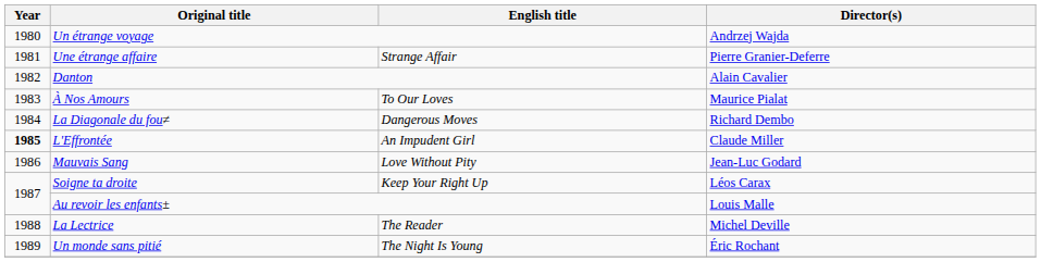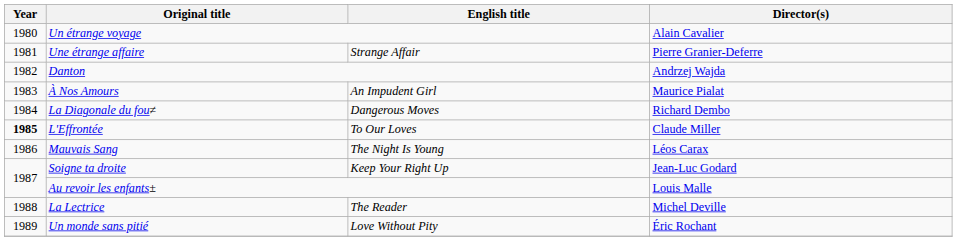Un étrange voyage | Director(s): Andrzej Wajda -> Alain Cavalier
Danton | Director(s): Alain Cavalier -> Andrzej Wajda
À Nos Amours | English title: To Our Loves -> An Impudent Girl
L'Effrontée | English title: An Impudent Girl -> To Our Loves
Mauvais Sang | English title: Love Without Pity -> The Night Is Young
Mauvais Sang | Director(s): Jean-Luc Godard -> Léos Carax
Soigne ta droite | Director(s): Léos Carax -> Jean-Luc Godard
Un monde sans pitié | English title: The Night Is Young -> Love Without Pity
